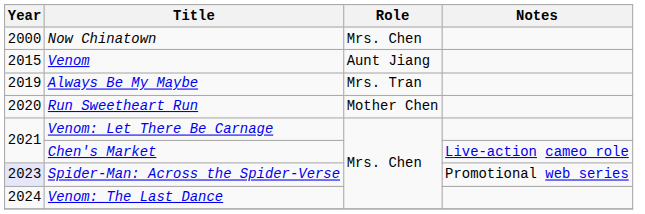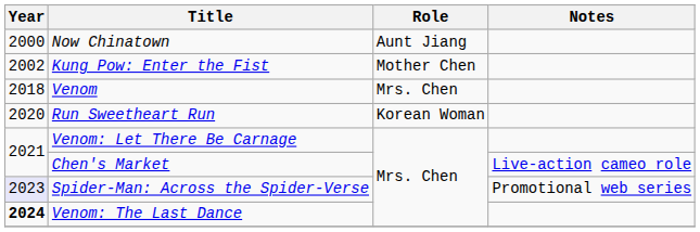Now Chinatown | Role: Mrs. Chen -> Aunt Jiang
+ row: 2002 | Kung Pow: Enter the Fist | Mother Chen
Venom | Year: 2015 -> 2018
Venom | Role: Aunt Jiang -> Mrs. Chen
- row: 2019 | Always Be My Maybe | Mrs. Tran
Run Sweetheart Run | Role: Mother Chen -> Korean Woman
Venom: The Last Dance | Year: normal -> bold
